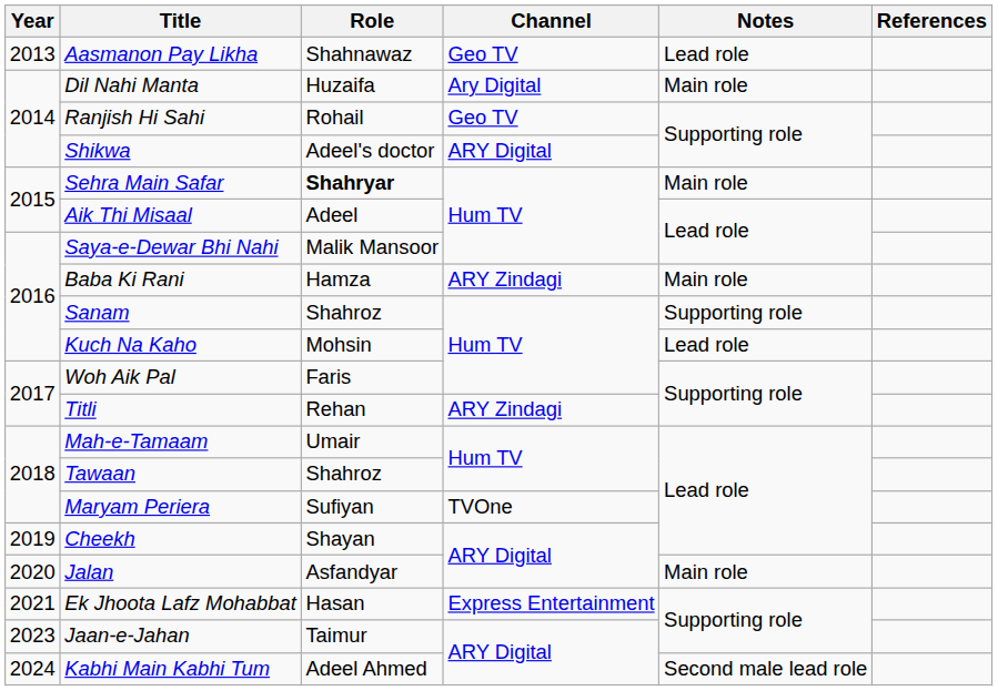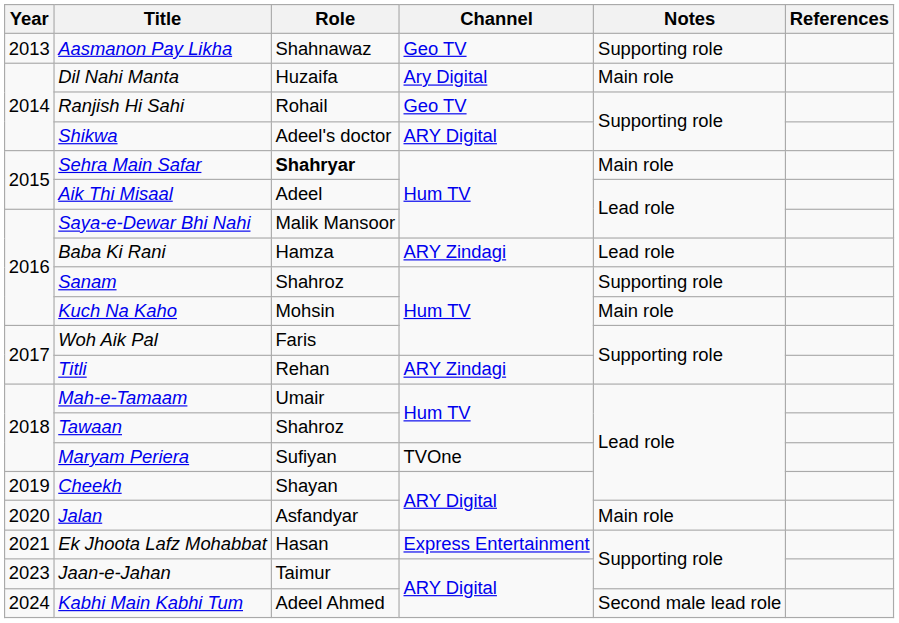Aasmanon Pay Likha | Notes: Lead role -> Supporting role
Baba Ki Rani | Notes: Main role -> Lead role
Kuch Na Kaho | Notes: Lead role -> Main role
